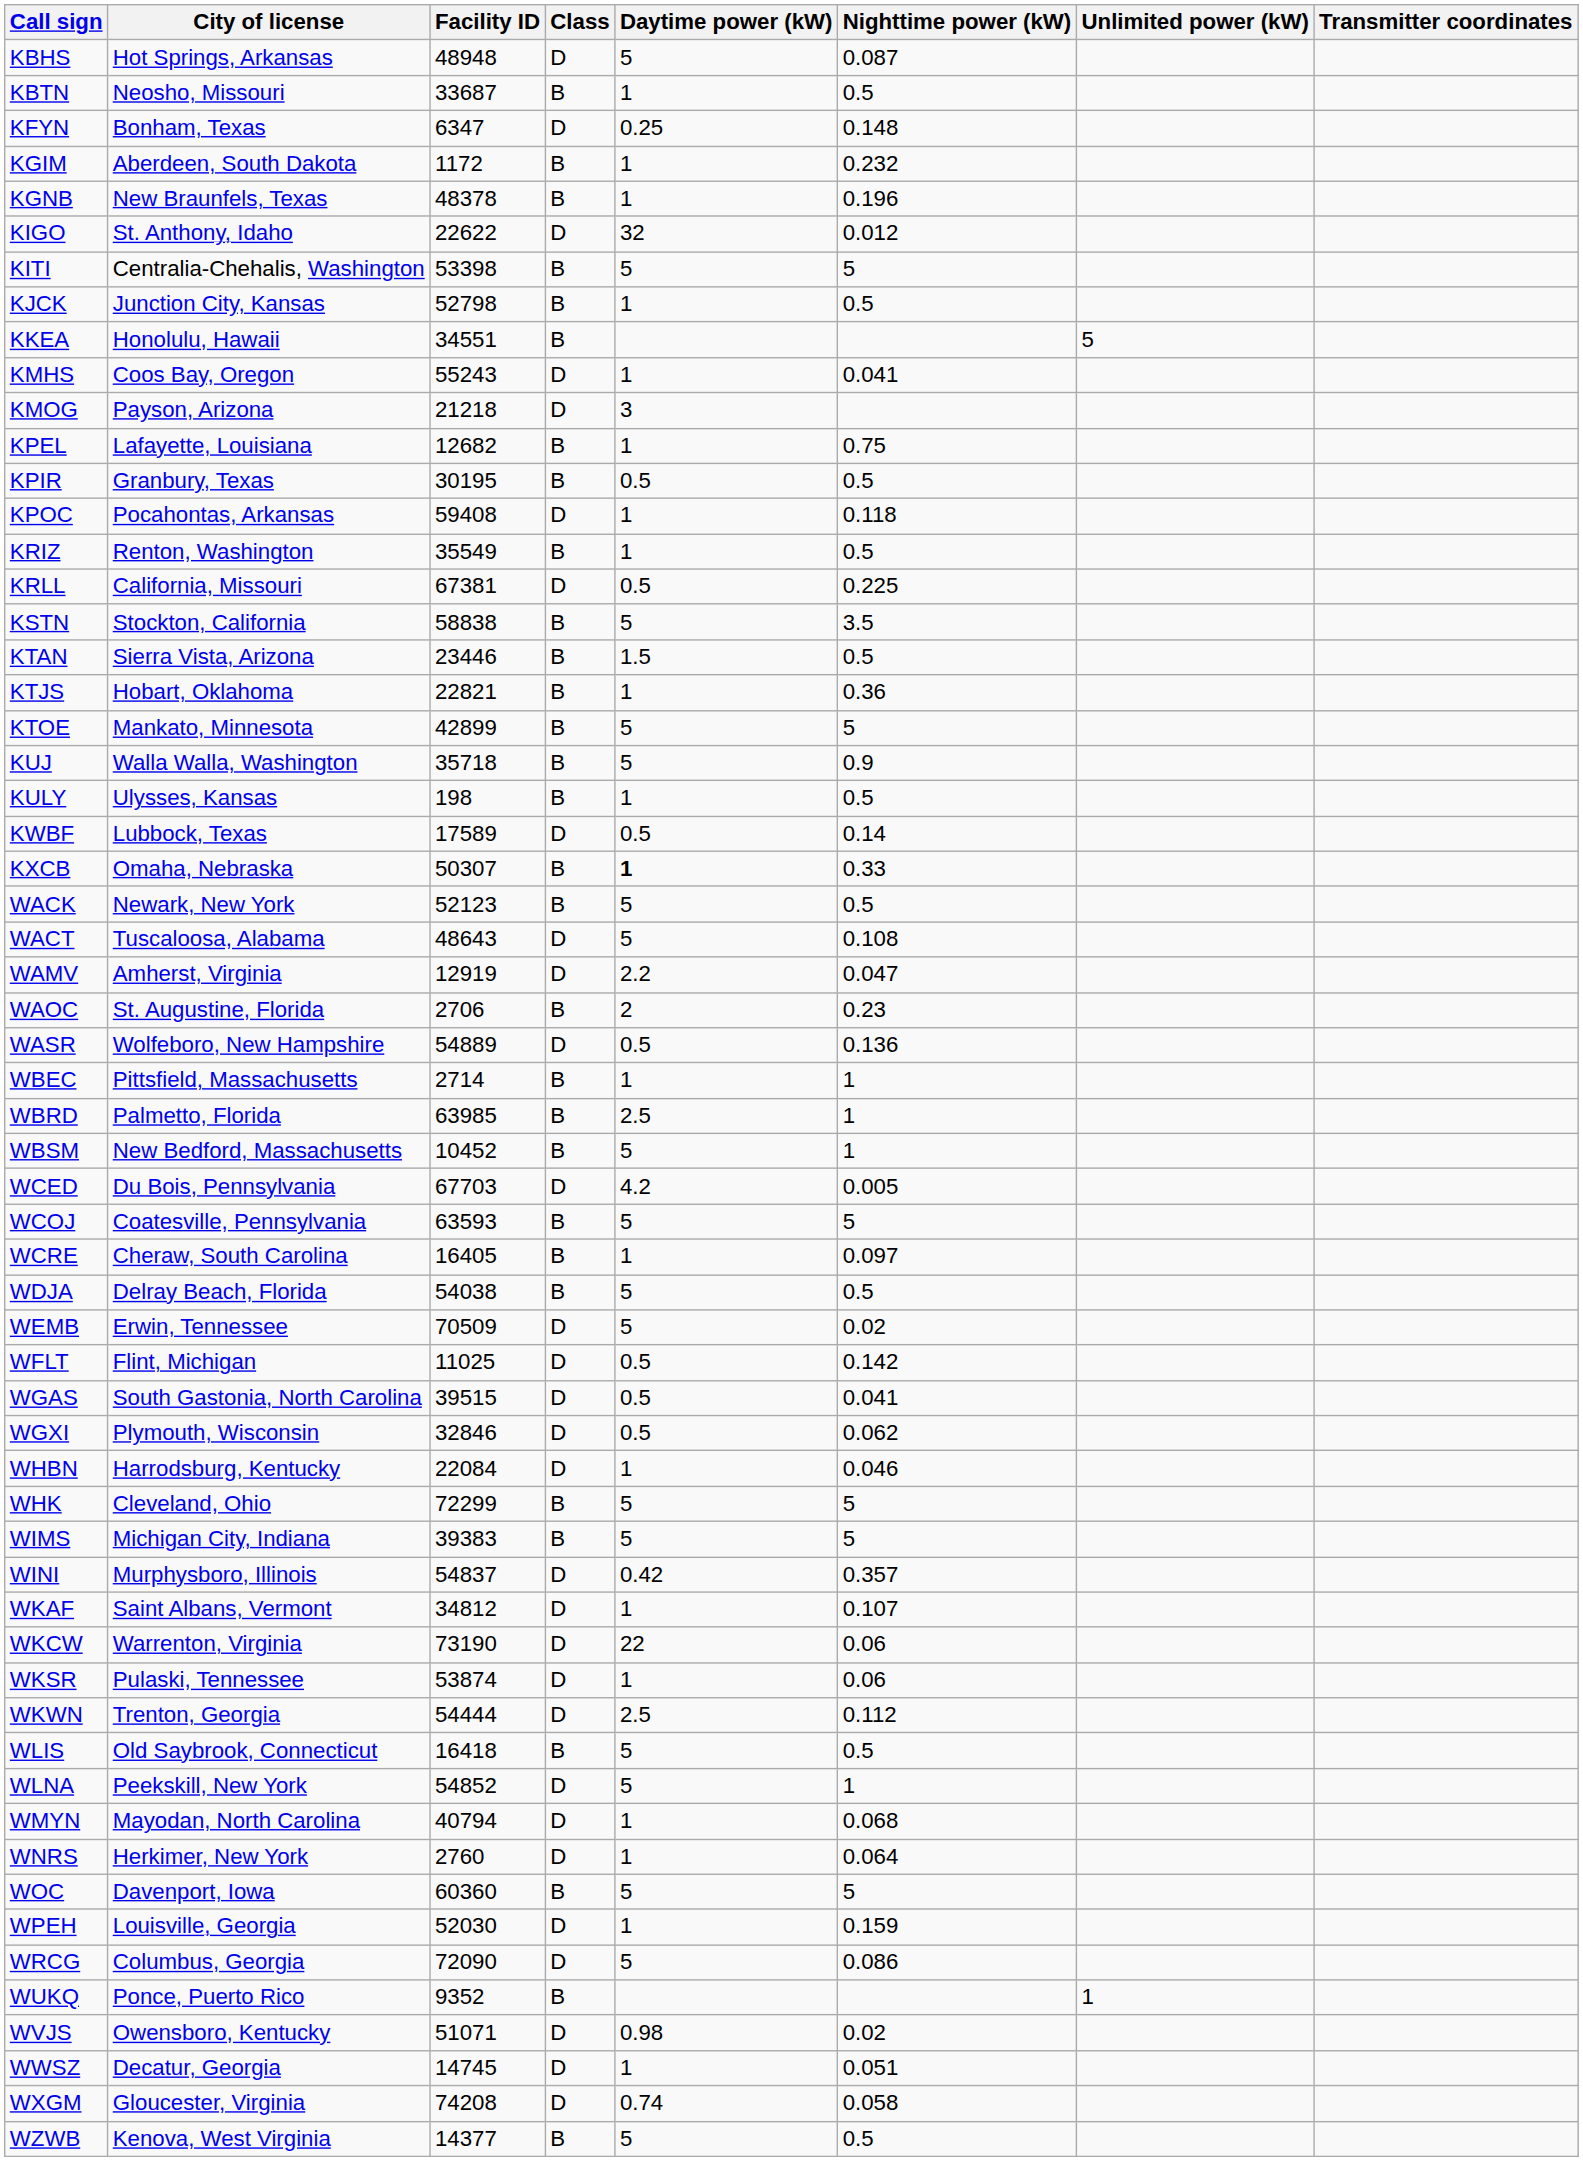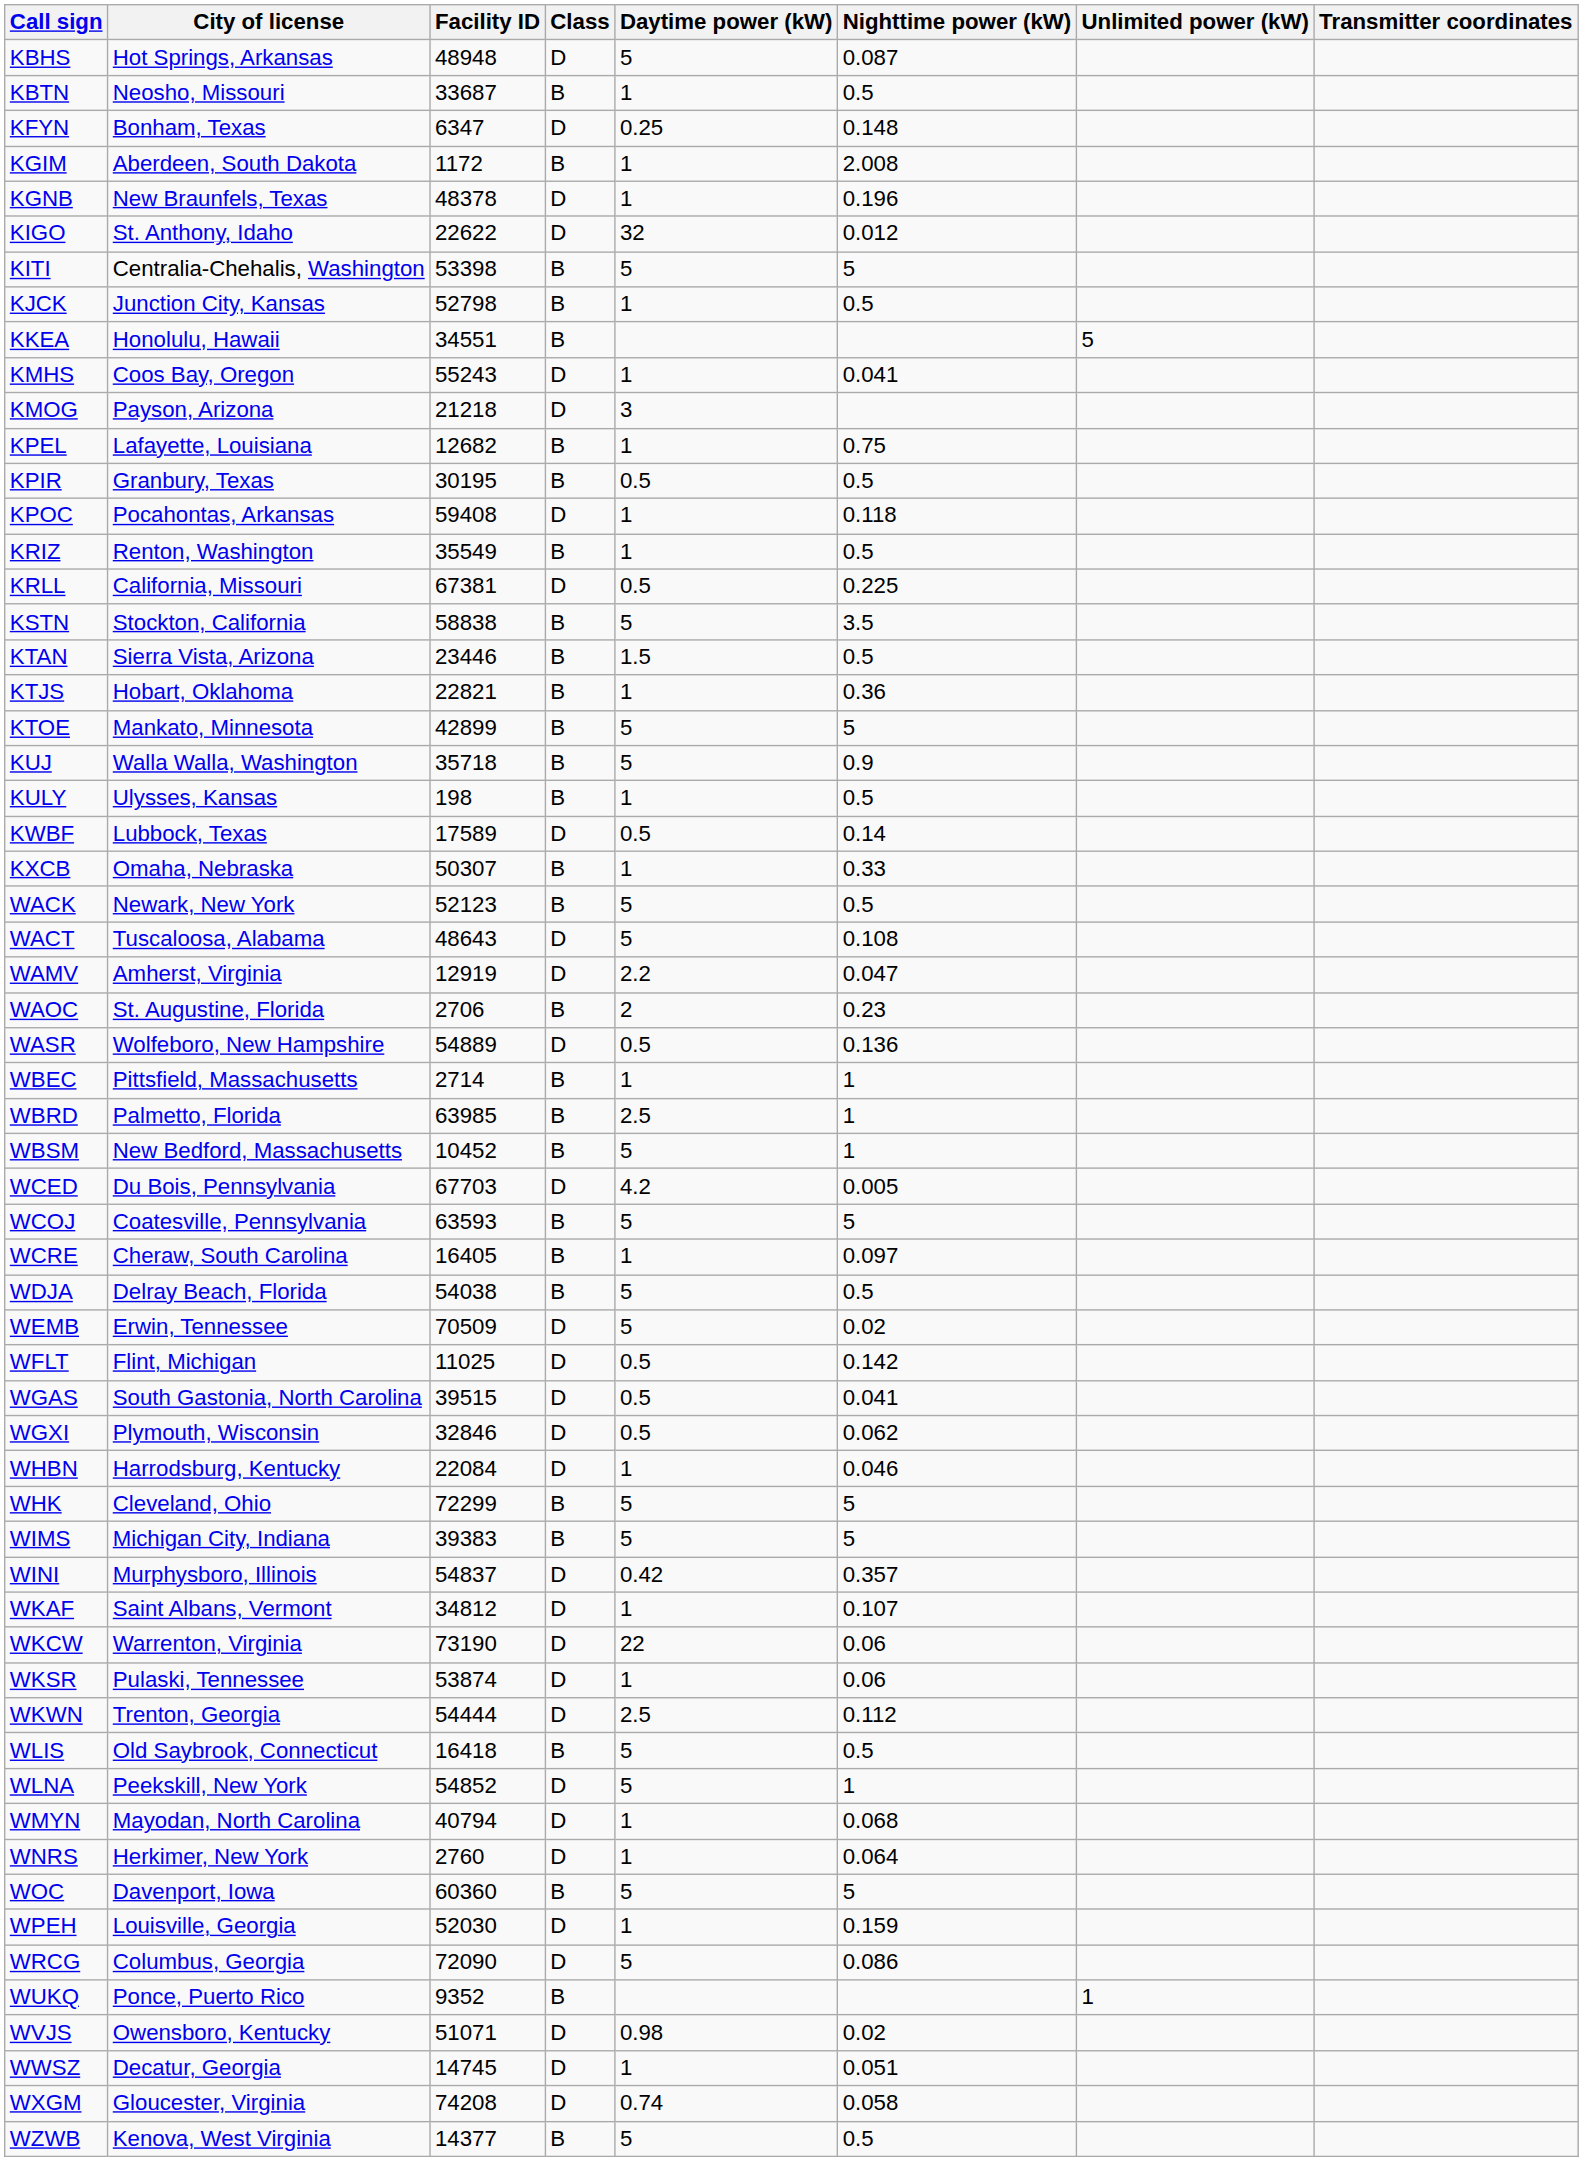KGIM | Nighttime power (kW): 0.232 -> 2.008
KGNB | Class: B -> D
KXCB | Daytime power (kW): bold -> normal
